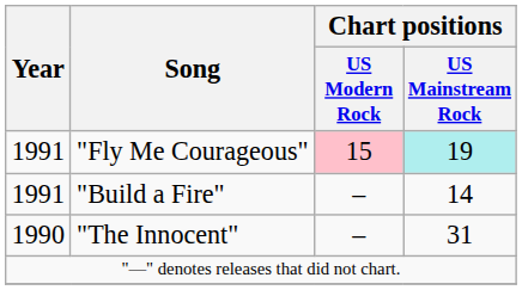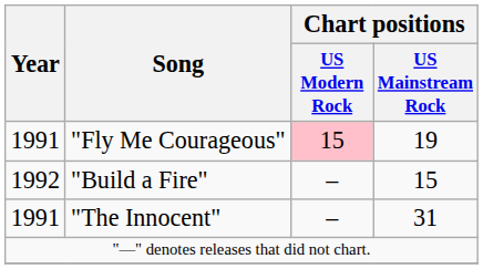"Fly Me Courageous" | Chart positions / US Mainstream Rock: paleturquoise background -> no background
"Build a Fire" | Year: 1991 -> 1992
"Build a Fire" | Chart positions / US Mainstream Rock: 14 -> 15
"The Innocent" | Year: 1990 -> 1991
